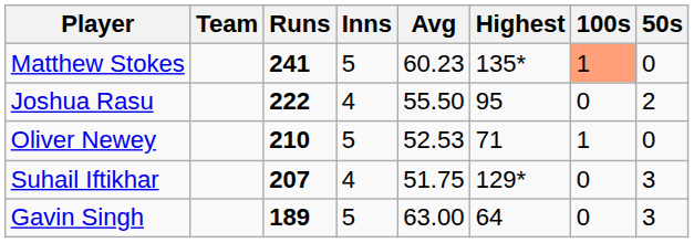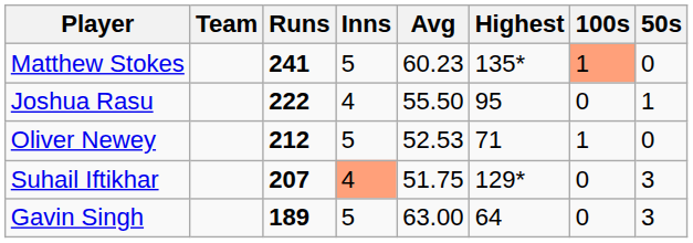Joshua Rasu | 50s: 2 -> 1
Oliver Newey | Runs: 210 -> 212
Suhail Iftikhar | Inns: no background -> lightsalmon background
